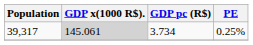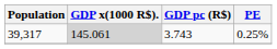39,317 | GDP pc (R$): 3.734 -> 3.743
